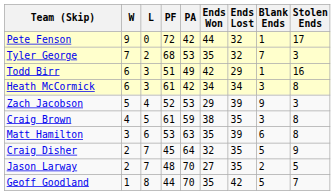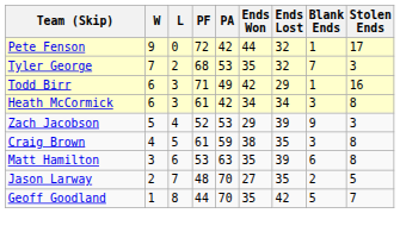Todd Birr | PF: 51 -> 71
- row: Craig Disher | 2 | 7 | 45 | 64 | 32 | 35 | 5 | 9
